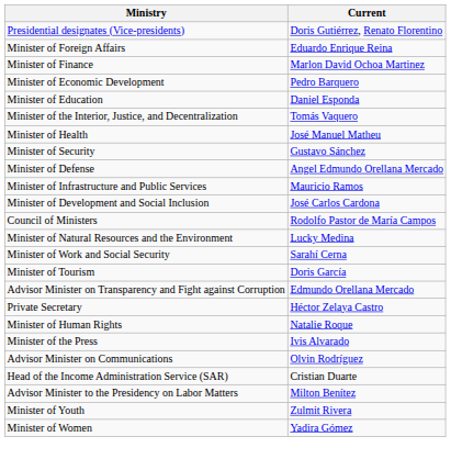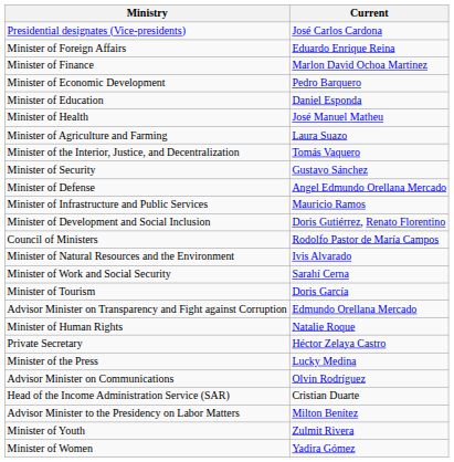Presidential designates (Vice-presidents) | Current: Doris Gutiérrez, Renato Florentino -> José Carlos Cardona
rows swapped: Minister of Health <-> Minister of the Interior, Justice, and Decentralization
+ row: Minister of Agriculture and Farming | Laura Suazo
Minister of Development and Social Inclusion | Current: José Carlos Cardona -> Doris Gutiérrez, Renato Florentino
Minister of Natural Resources and the Environment | Current: Lucky Medina -> Ivis Alvarado
rows swapped: Private Secretary <-> Minister of Human Rights
Minister of the Press | Current: Ivis Alvarado -> Lucky Medina
